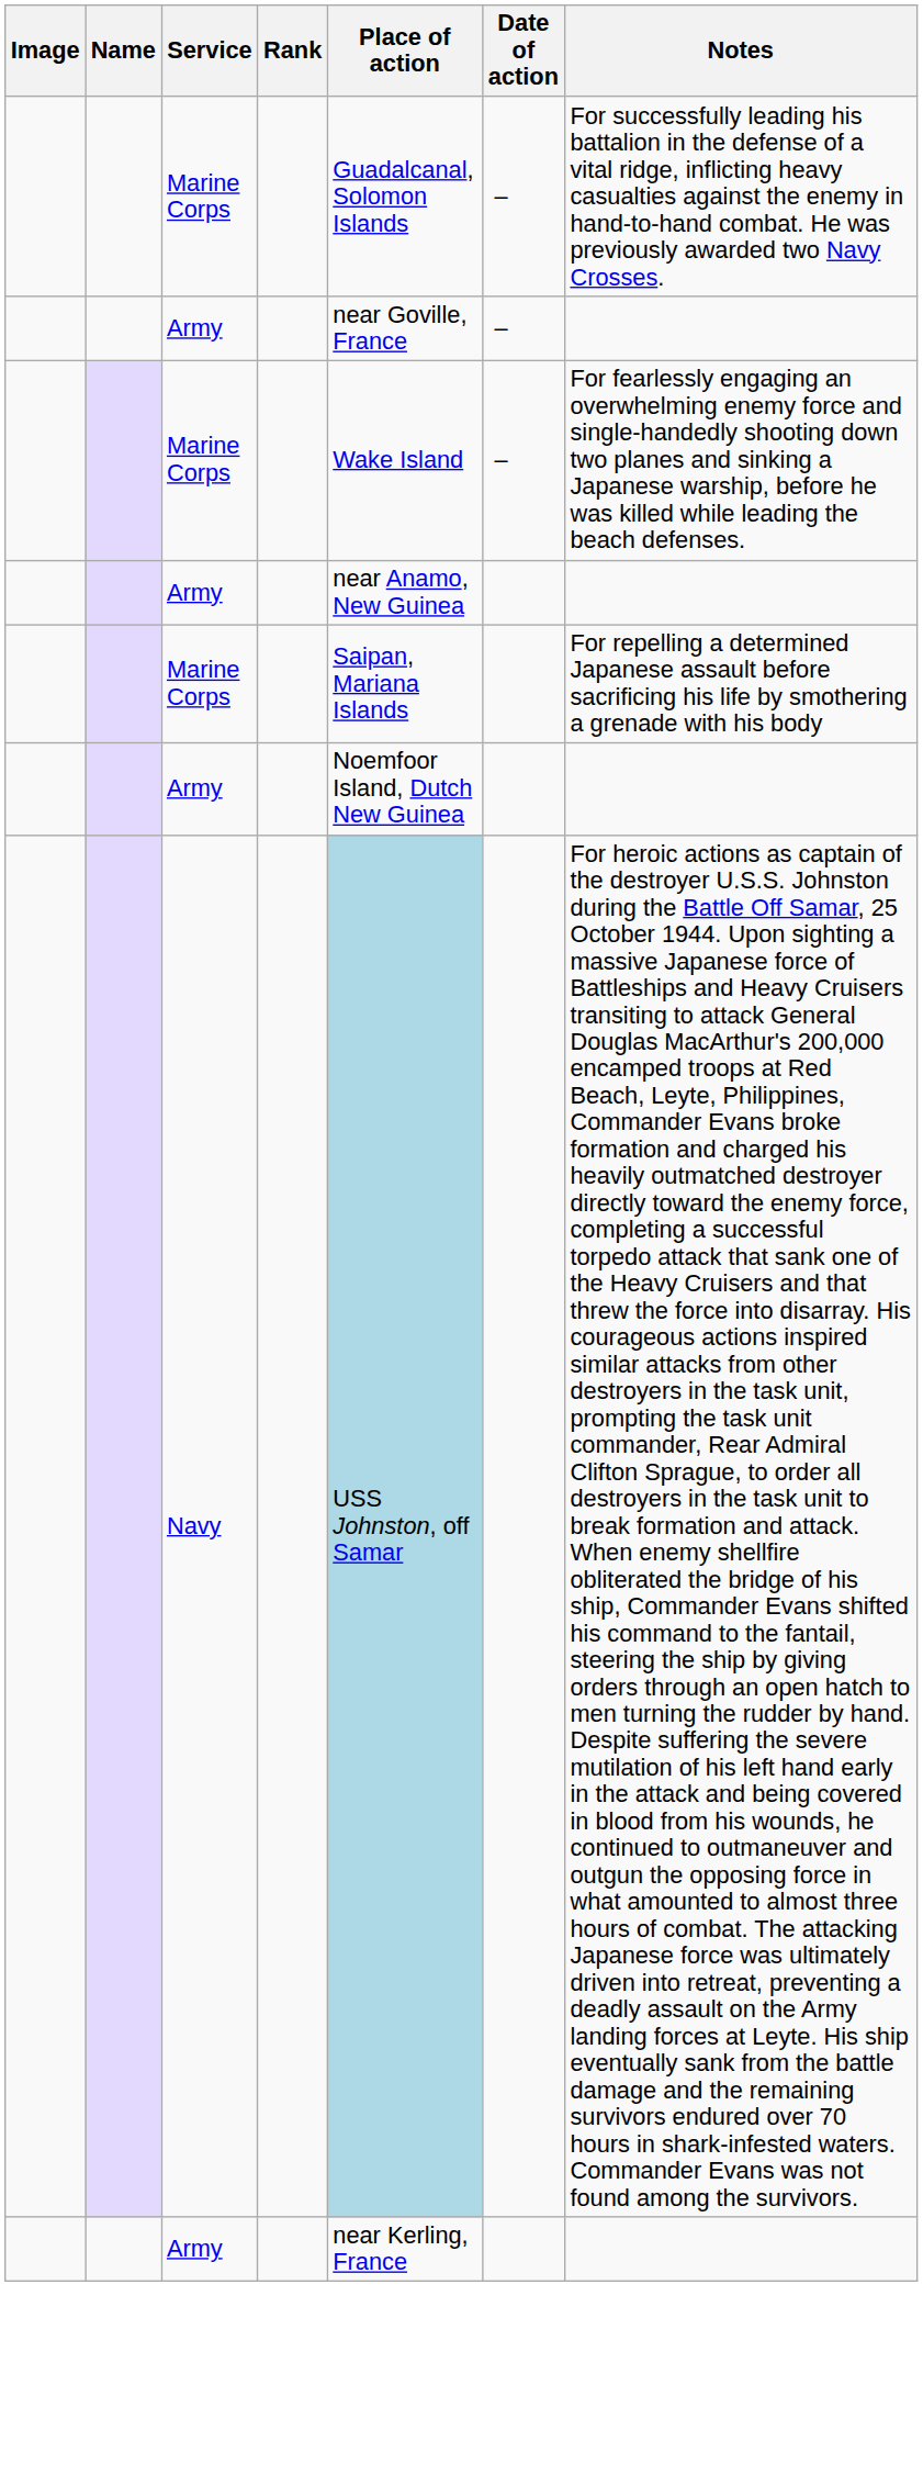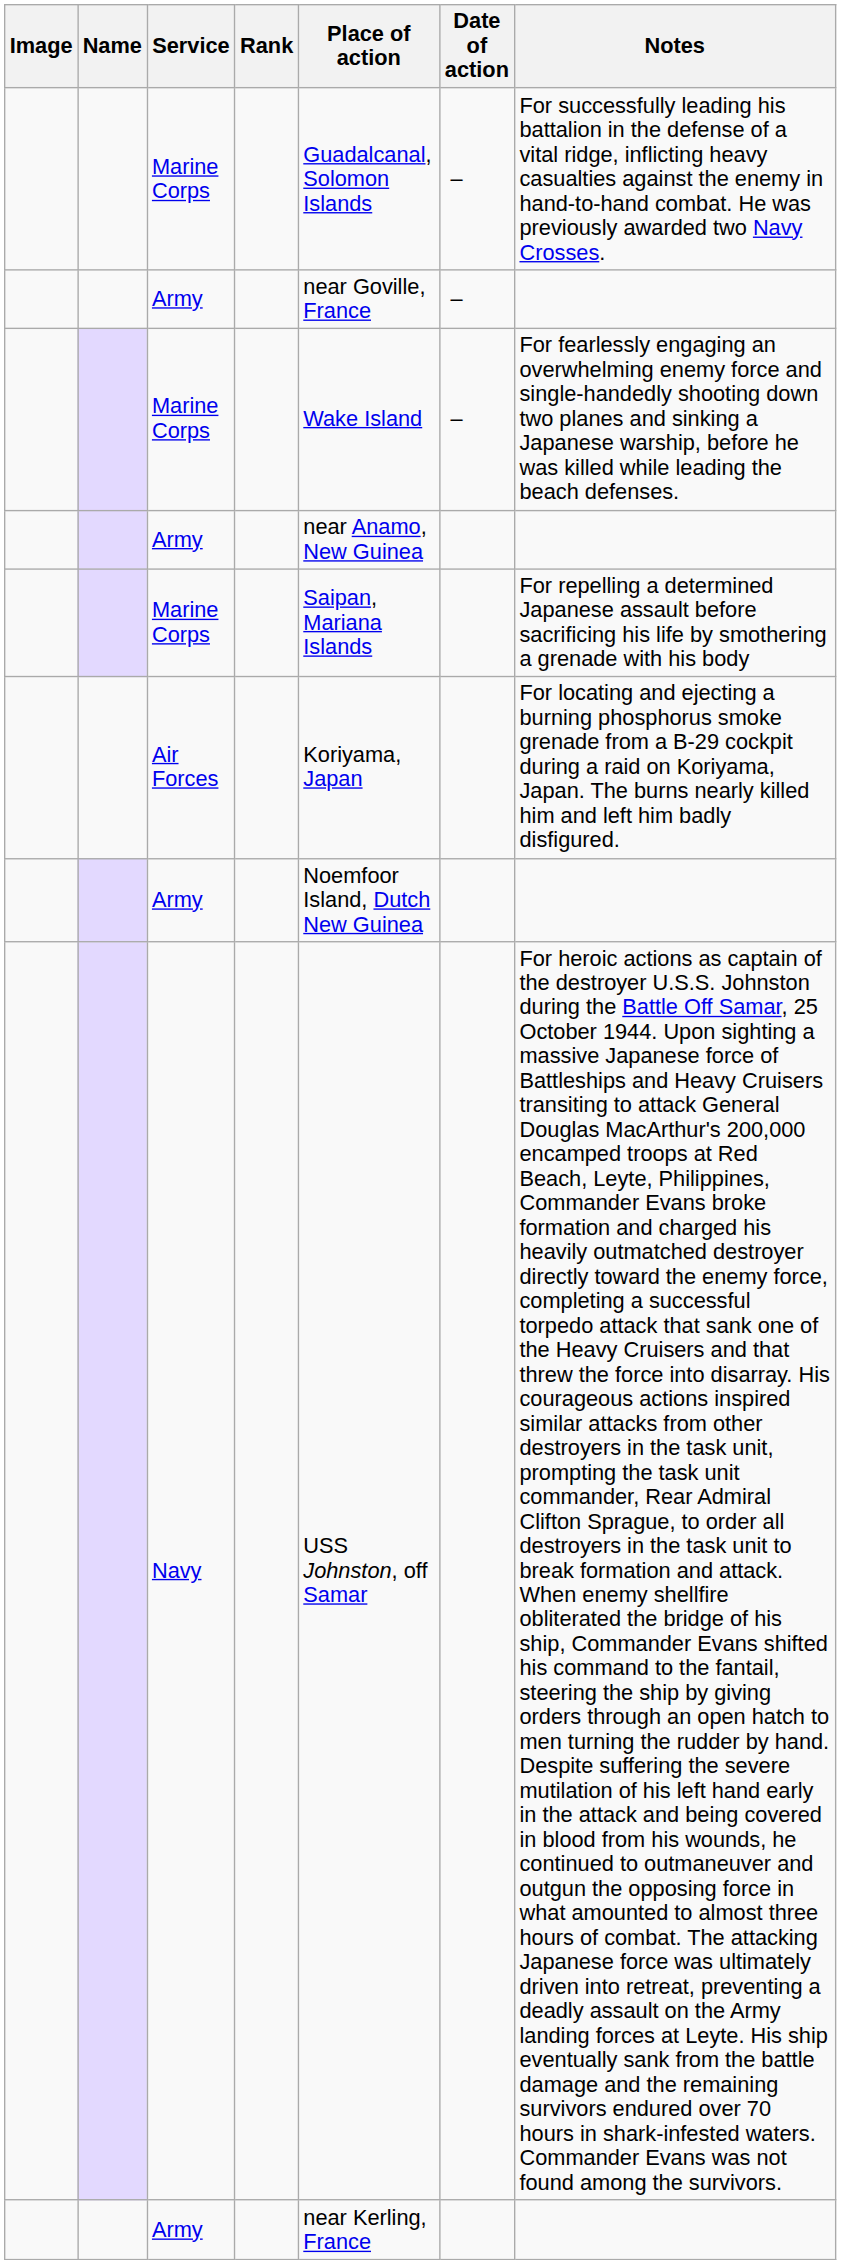+ row: Air Forces | Koriyama, Japan | For locating and ejecting a burning phosphorus smoke grenade from a B-29 cockpit during a raid on Koriyama, Japan. The burns nearly killed him and left him badly disfigured.
Navy | Place of action: lightblue background -> no background
